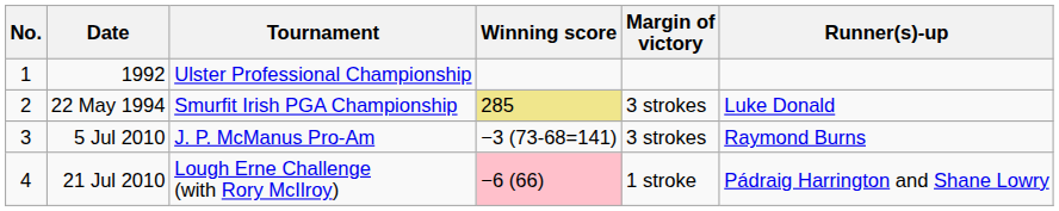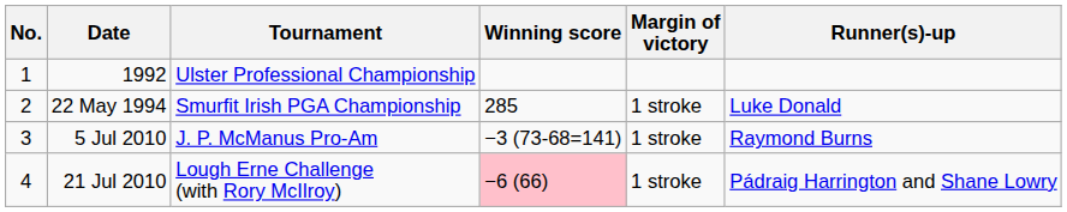22 May 1994 | Winning score: khaki background -> no background
22 May 1994 | Margin of victory: 3 strokes -> 1 stroke
5 Jul 2010 | Margin of victory: 3 strokes -> 1 stroke
